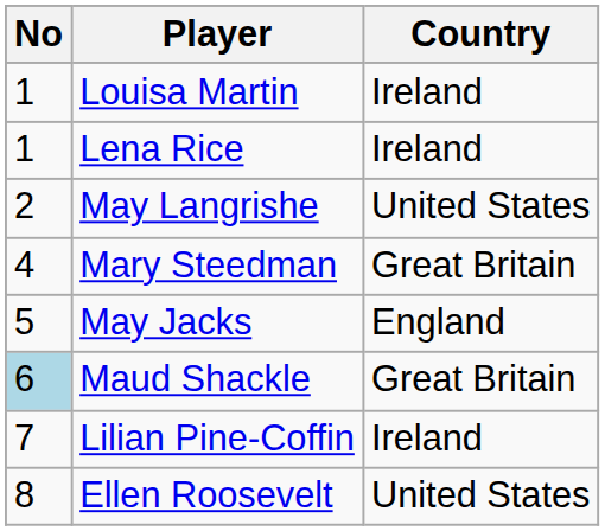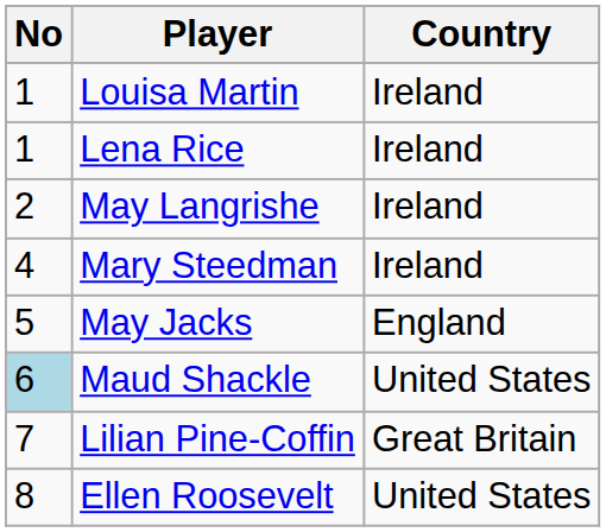May Langrishe | Country: United States -> Ireland
Mary Steedman | Country: Great Britain -> Ireland
Maud Shackle | Country: Great Britain -> United States
Lilian Pine-Coffin | Country: Ireland -> Great Britain
